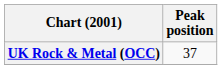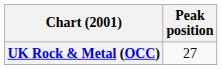UK Rock & Metal (OCC) | Peak position: 37 -> 27
